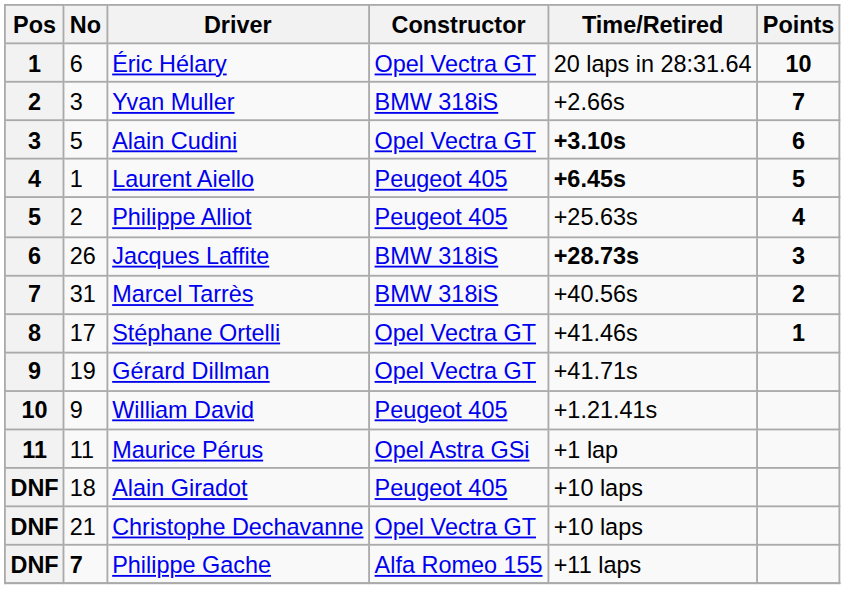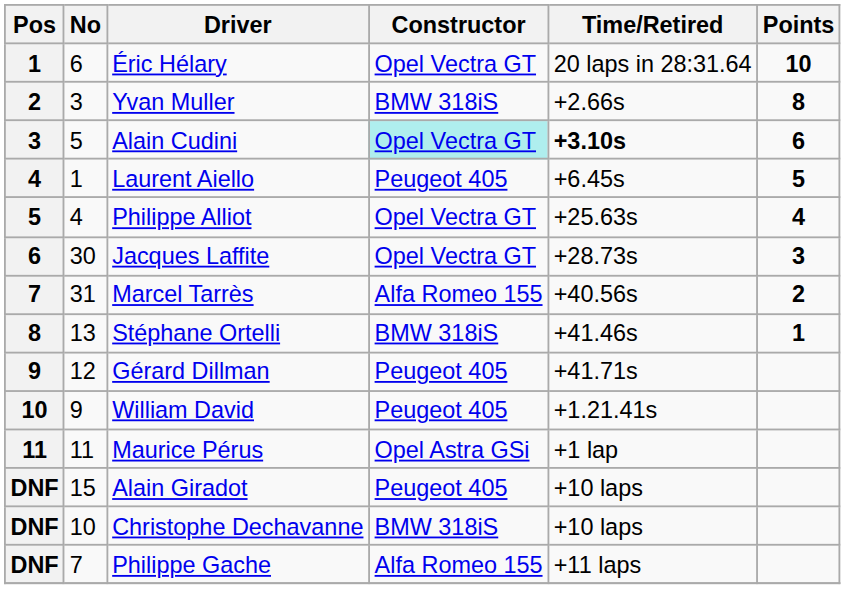Yvan Muller | Points: 7 -> 8
Alain Cudini | Constructor: no background -> paleturquoise background
Laurent Aiello | Time/Retired: bold -> normal
Philippe Alliot | No: 2 -> 4
Philippe Alliot | Constructor: Peugeot 405 -> Opel Vectra GT
Jacques Laffite | No: 26 -> 30
Jacques Laffite | Constructor: BMW 318iS -> Opel Vectra GT
Jacques Laffite | Time/Retired: bold -> normal
Marcel Tarrès | Constructor: BMW 318iS -> Alfa Romeo 155
Stéphane Ortelli | No: 17 -> 13
Stéphane Ortelli | Constructor: Opel Vectra GT -> BMW 318iS
Gérard Dillman | No: 19 -> 12
Gérard Dillman | Constructor: Opel Vectra GT -> Peugeot 405
Alain Giradot | No: 18 -> 15
Christophe Dechavanne | No: 21 -> 10
Christophe Dechavanne | Constructor: Opel Vectra GT -> BMW 318iS
Philippe Gache | No: bold -> normal
